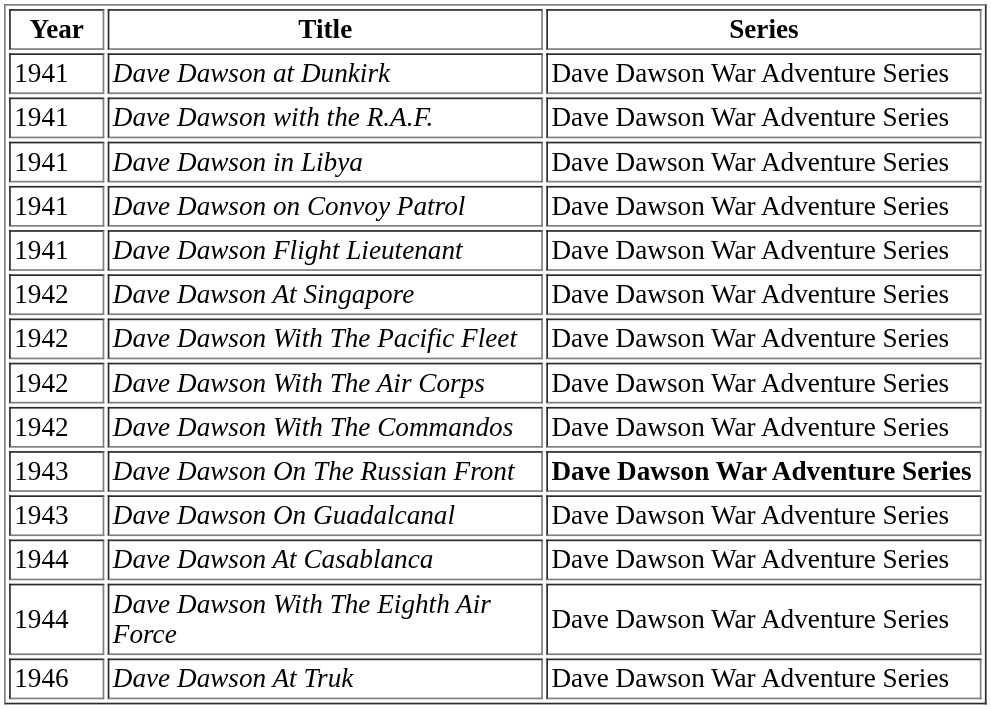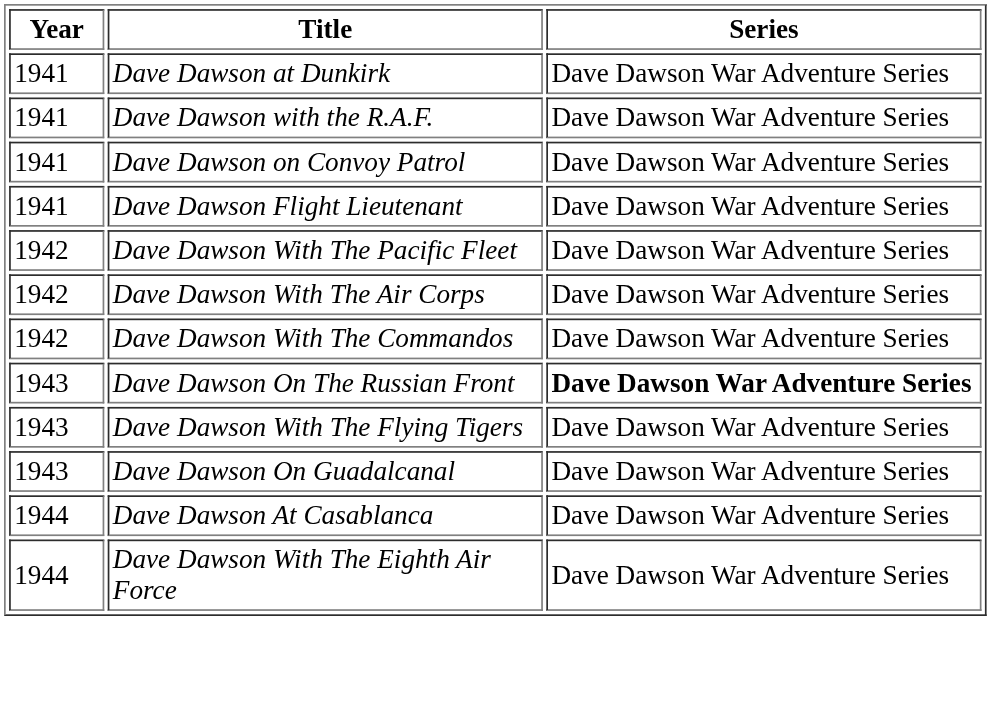- row: 1941 | Dave Dawson in Libya | Dave Dawson War Adventure Series
- row: 1942 | Dave Dawson At Singapore | Dave Dawson War Adventure Series
+ row: 1943 | Dave Dawson With The Flying Tigers | Dave Dawson War Adventure Series
- row: 1946 | Dave Dawson At Truk | Dave Dawson War Adventure Series
